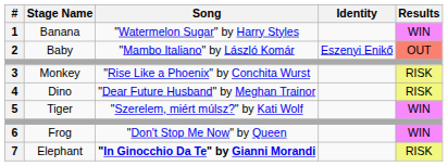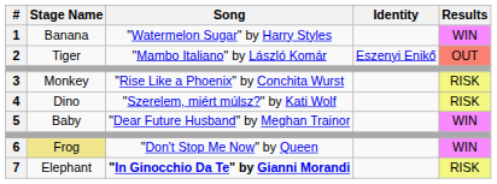2 | Stage Name: Baby -> Tiger
4 | Song: "Dear Future Husband" by Meghan Trainor -> "Szerelem, miért múlsz?" by Kati Wolf
5 | Stage Name: Tiger -> Baby
5 | Song: "Szerelem, miért múlsz?" by Kati Wolf -> "Dear Future Husband" by Meghan Trainor
6 | Stage Name: no background -> khaki background
